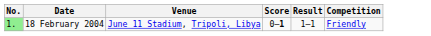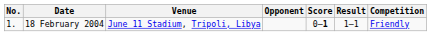+ column: Opponent
18 February 2004 | No.: lightgreen background -> no background
